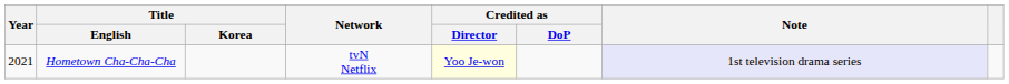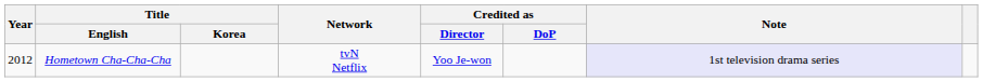Hometown Cha-Cha-Cha | Year: 2021 -> 2012
Hometown Cha-Cha-Cha | Credited as / Director: lightyellow background -> no background
